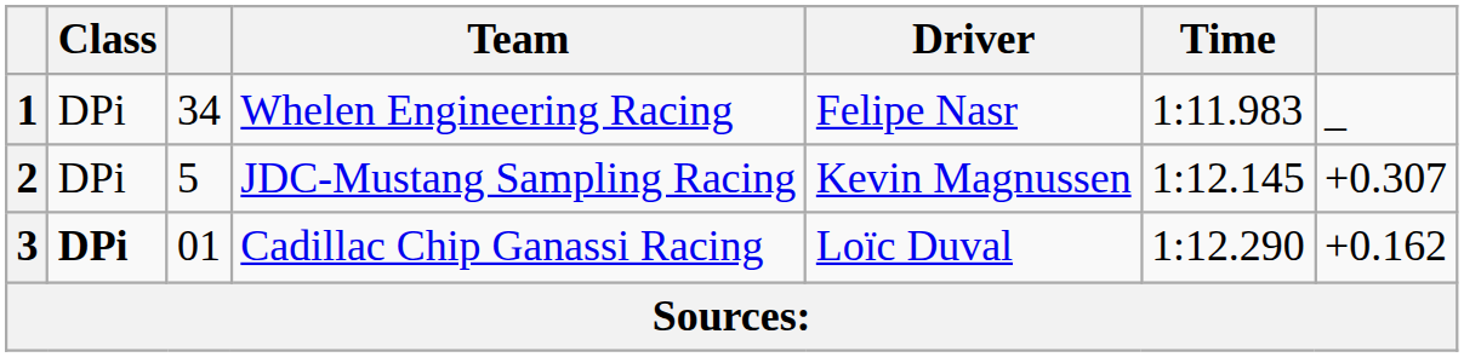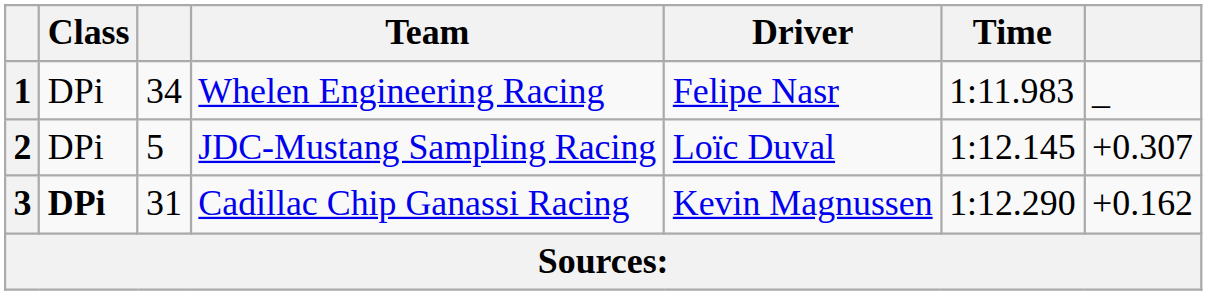2 | Driver: Kevin Magnussen -> Loïc Duval
3 | column 3: 01 -> 31
3 | Driver: Loïc Duval -> Kevin Magnussen
